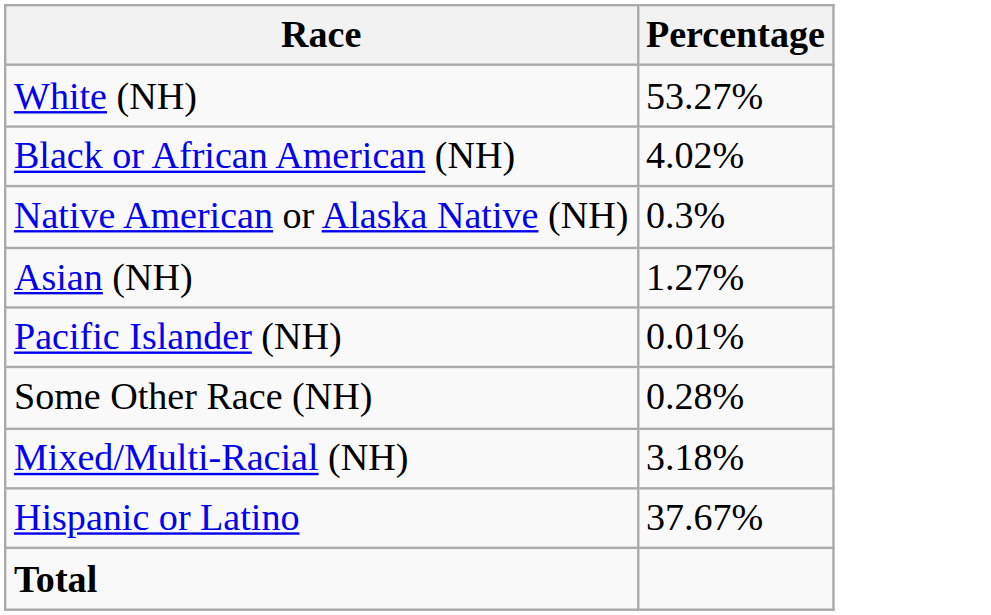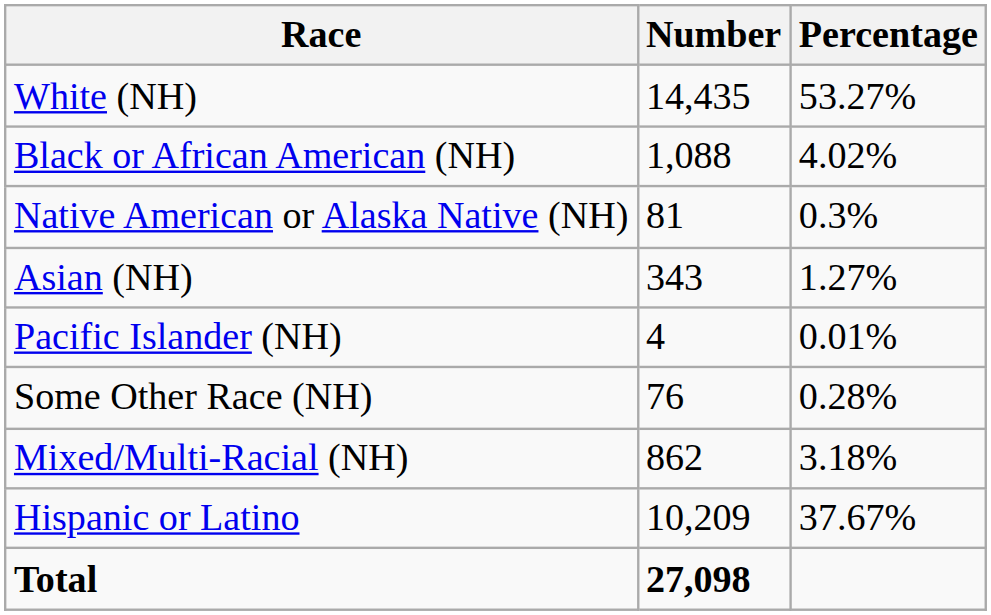+ column: Number | 14,435 | 1,088 | 81 | 343 | 4 | 76 | 862 | 10,209 | 27,098
